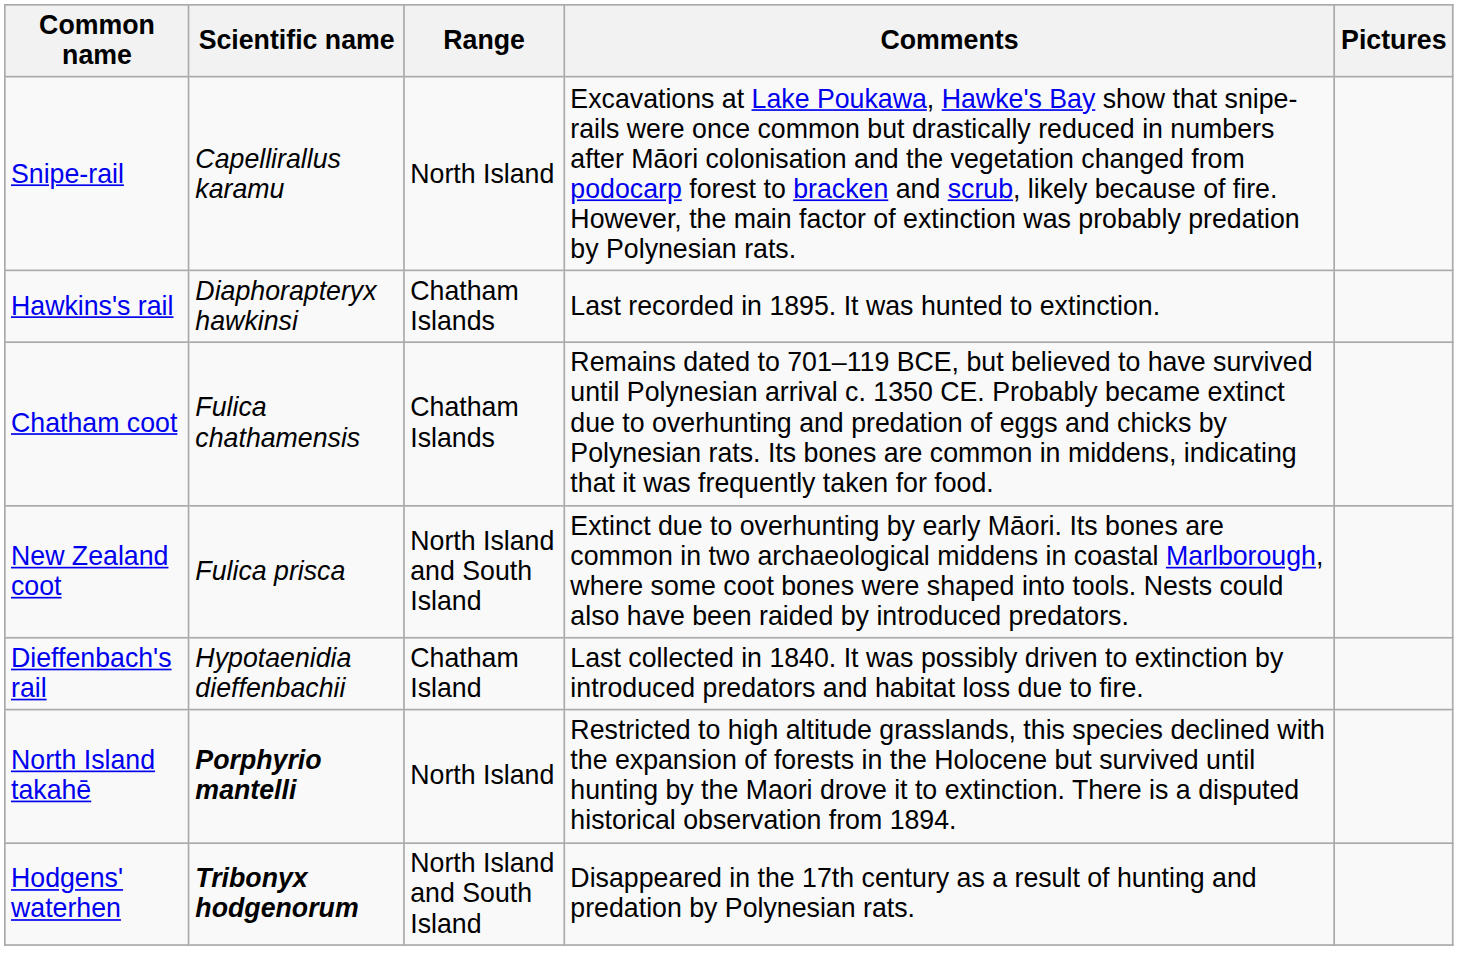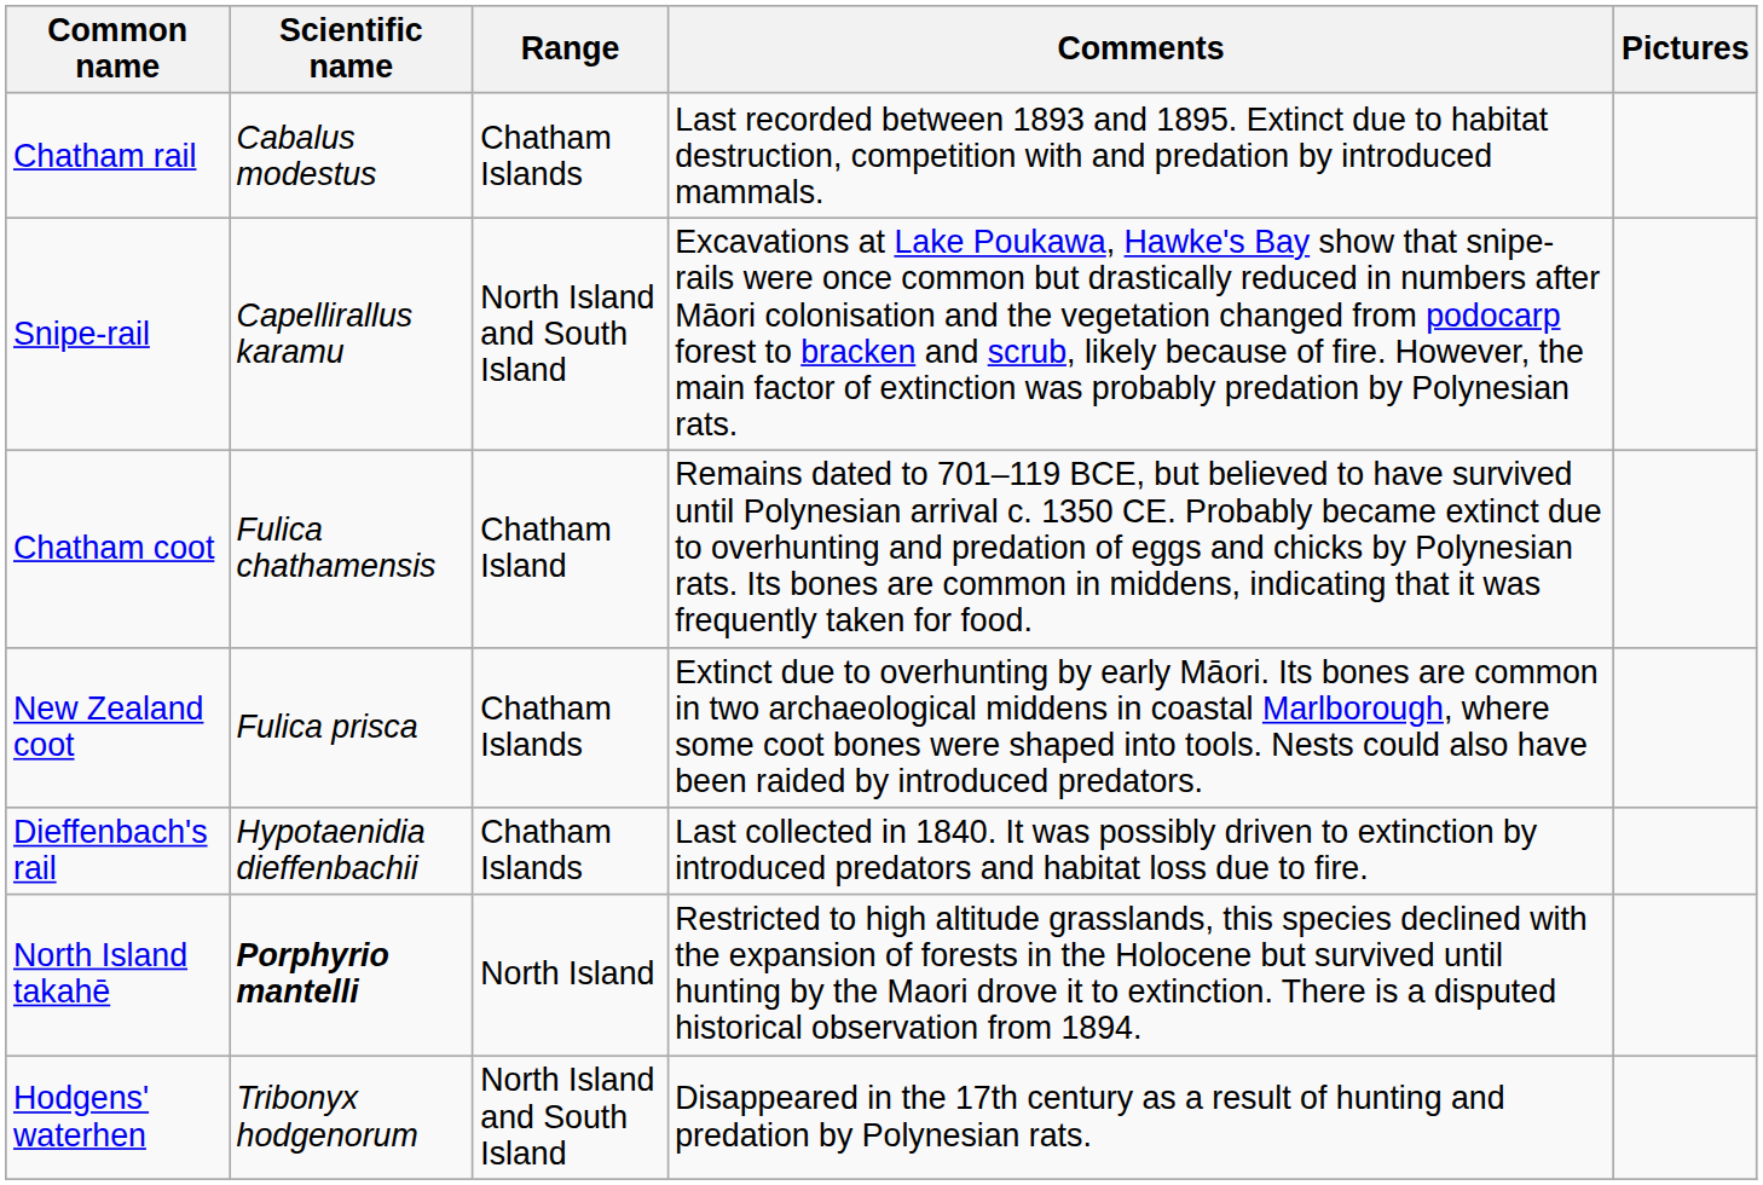+ row: Chatham rail | Cabalus modestus | Chatham Islands | Last recorded between 1893 and 1895. Extinct due to habitat destruction, competition with and predation by introduced mammals.
Snipe-rail | Range: North Island -> North Island and South Island
- row: Hawkins's rail | Diaphorapteryx hawkinsi | Chatham Islands | Last recorded in 1895. It was hunted to extinction.
Chatham coot | Range: Chatham Islands -> Chatham Island
New Zealand coot | Range: North Island and South Island -> Chatham Islands
Dieffenbach's rail | Range: Chatham Island -> Chatham Islands
Hodgens' waterhen | Scientific name: bold -> normal
